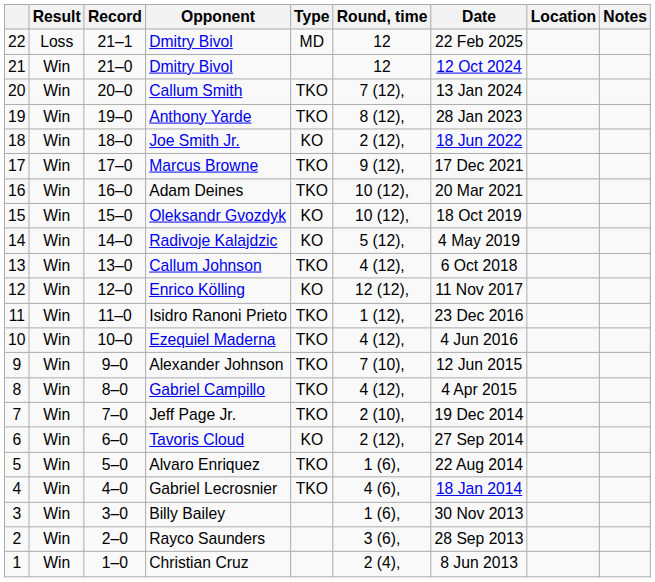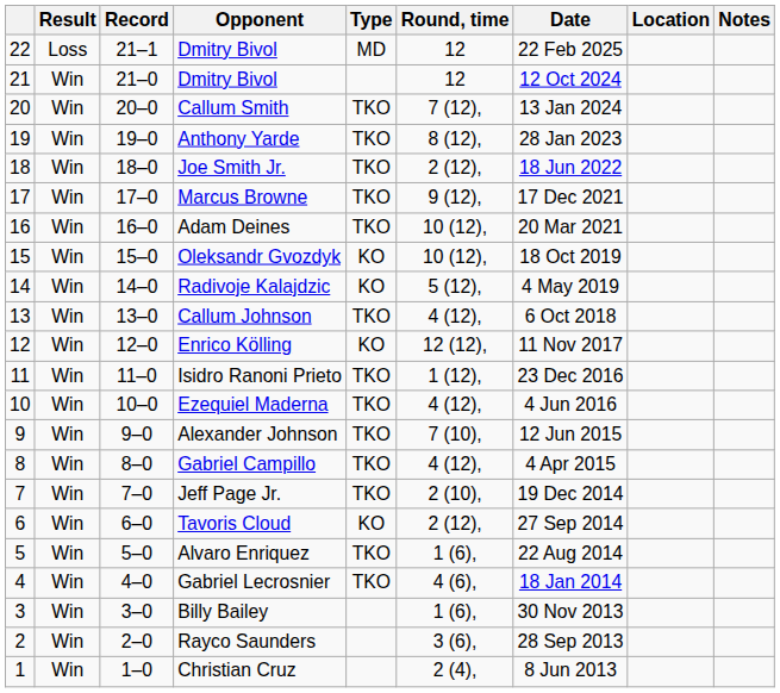Joe Smith Jr. | Type: KO -> TKO
